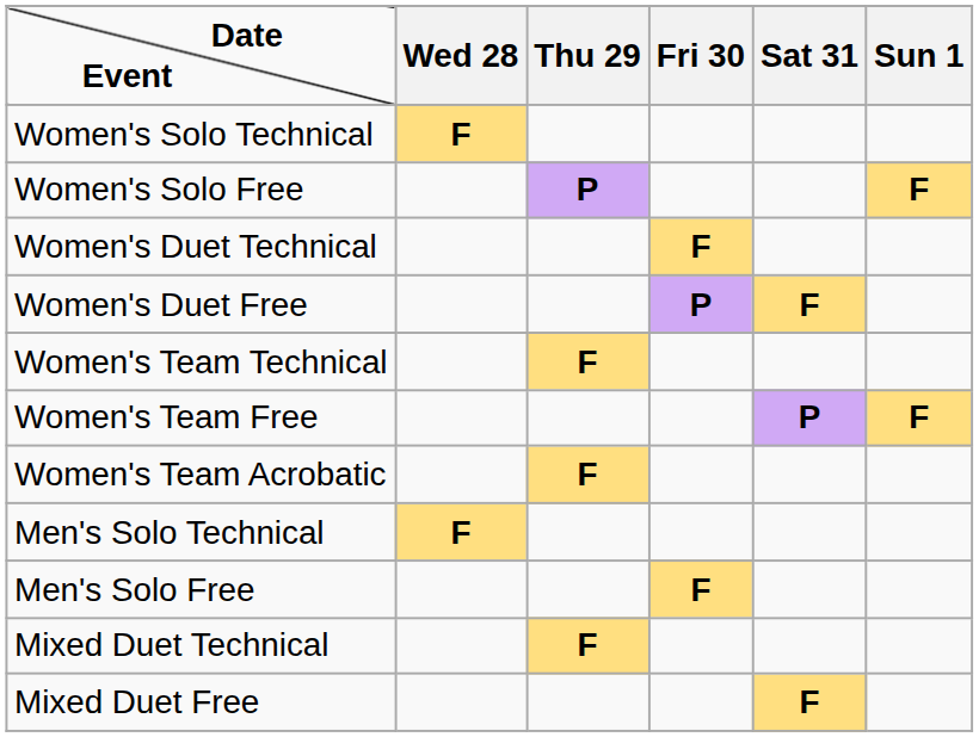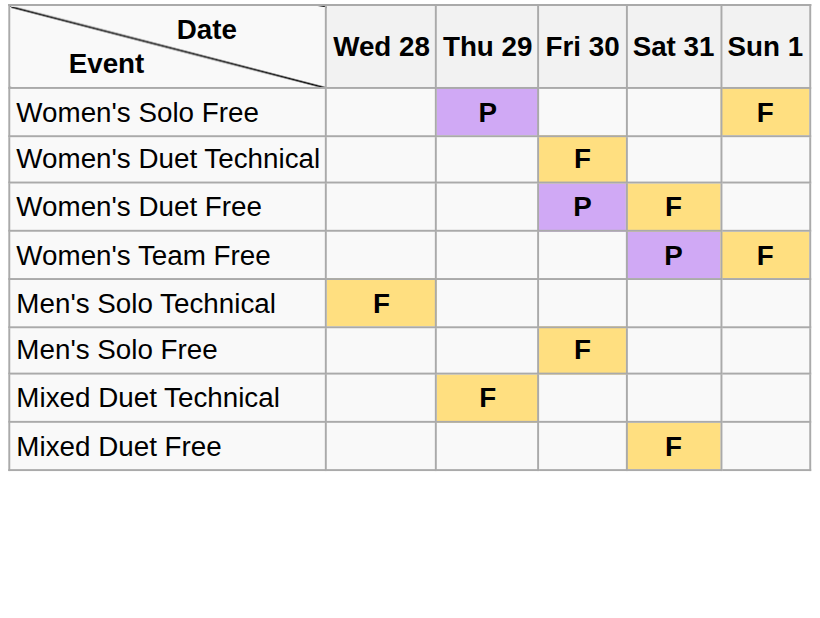- row: Women's Solo Technical | F
- row: Women's Team Technical | F
- row: Women's Team Acrobatic | F
